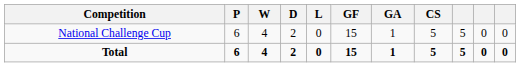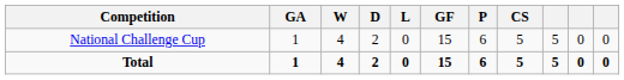columns swapped: P <-> GA
